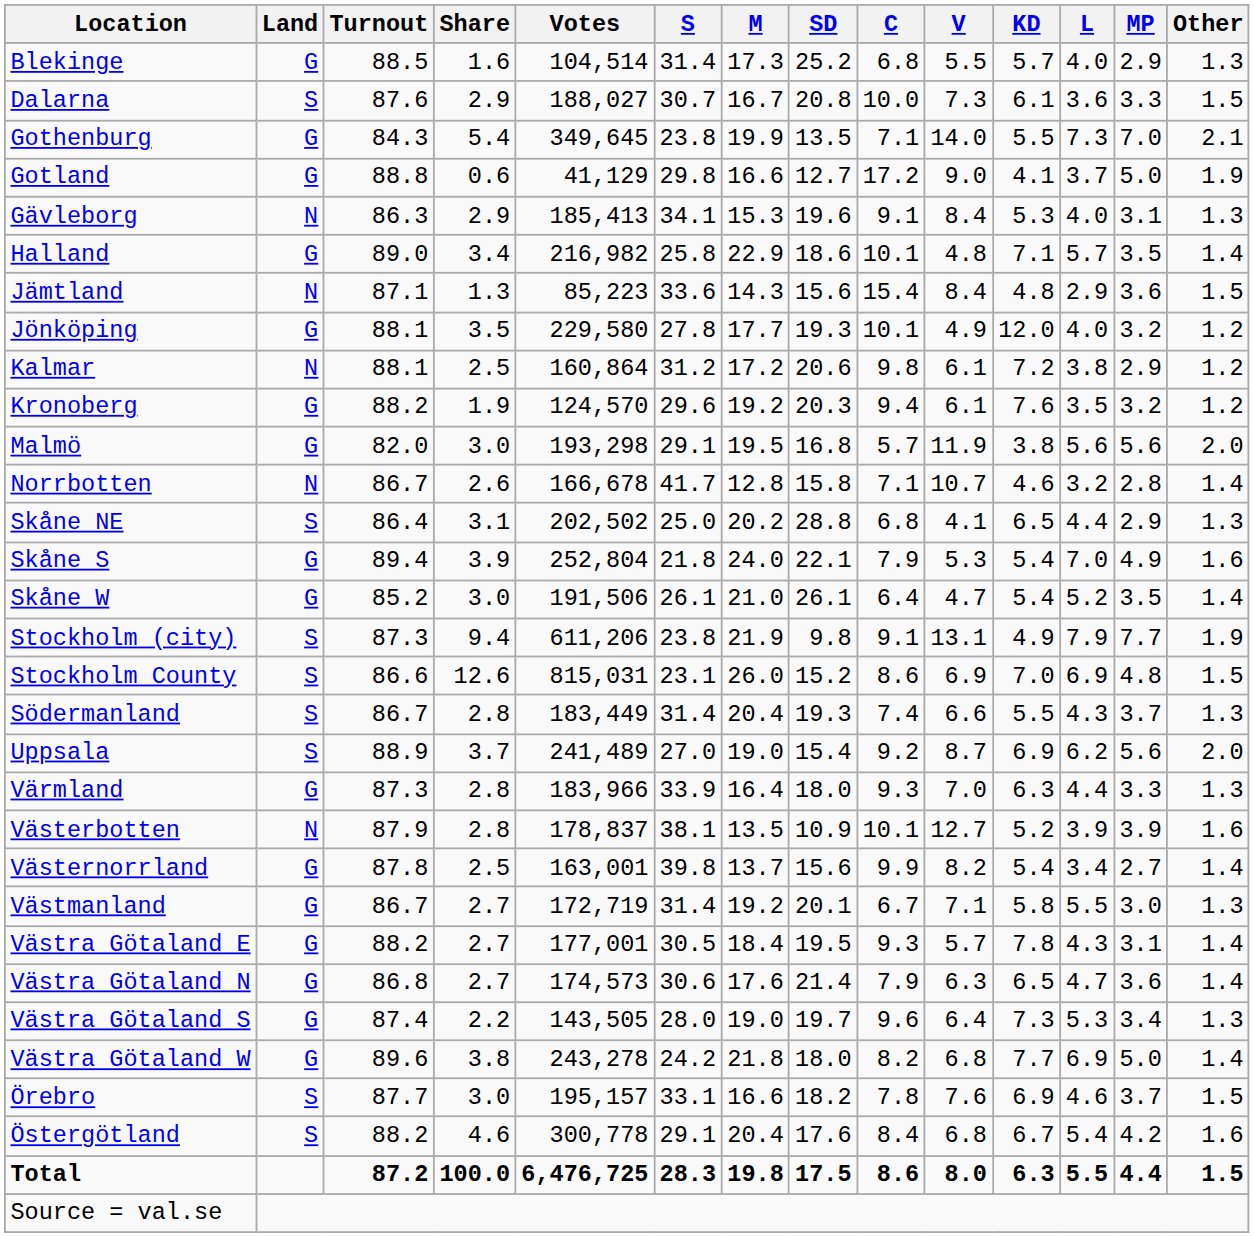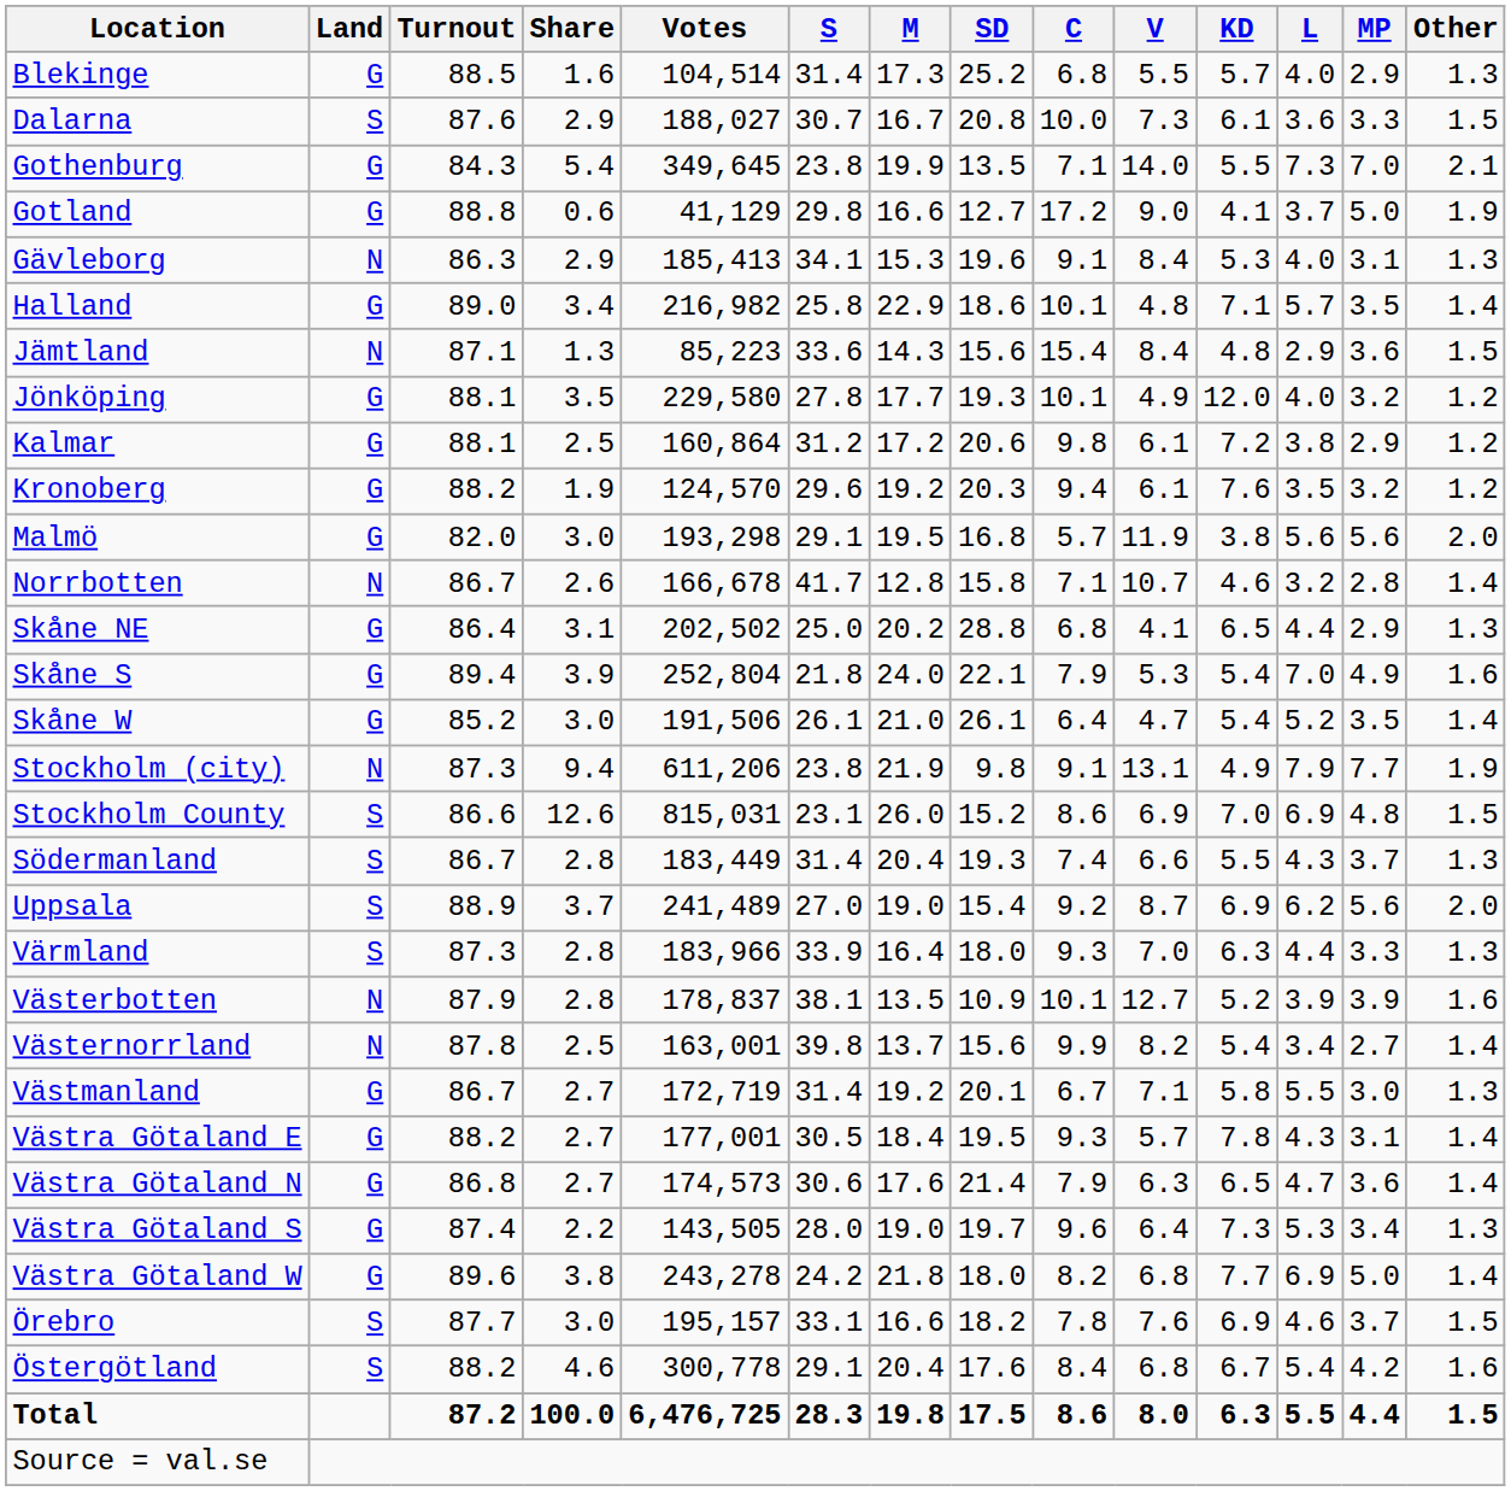Kalmar | Land: N -> G
Skåne NE | Land: S -> G
Stockholm (city) | Land: S -> N
Värmland | Land: G -> S
Västernorrland | Land: G -> N
